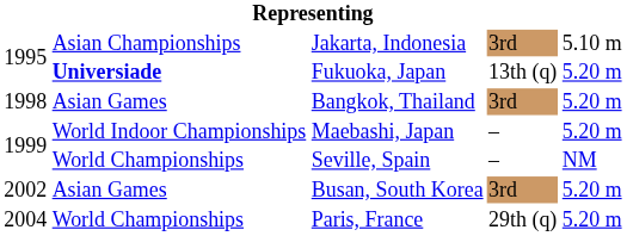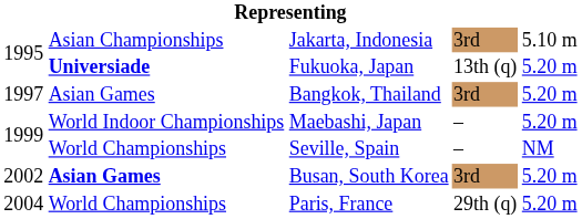Bangkok, Thailand | column 1: 1998 -> 1997
Busan, South Korea | column 2: normal -> bold
